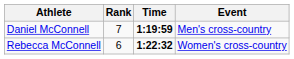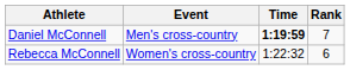columns swapped: Event <-> Rank
Rebecca McConnell | Time: bold -> normal
